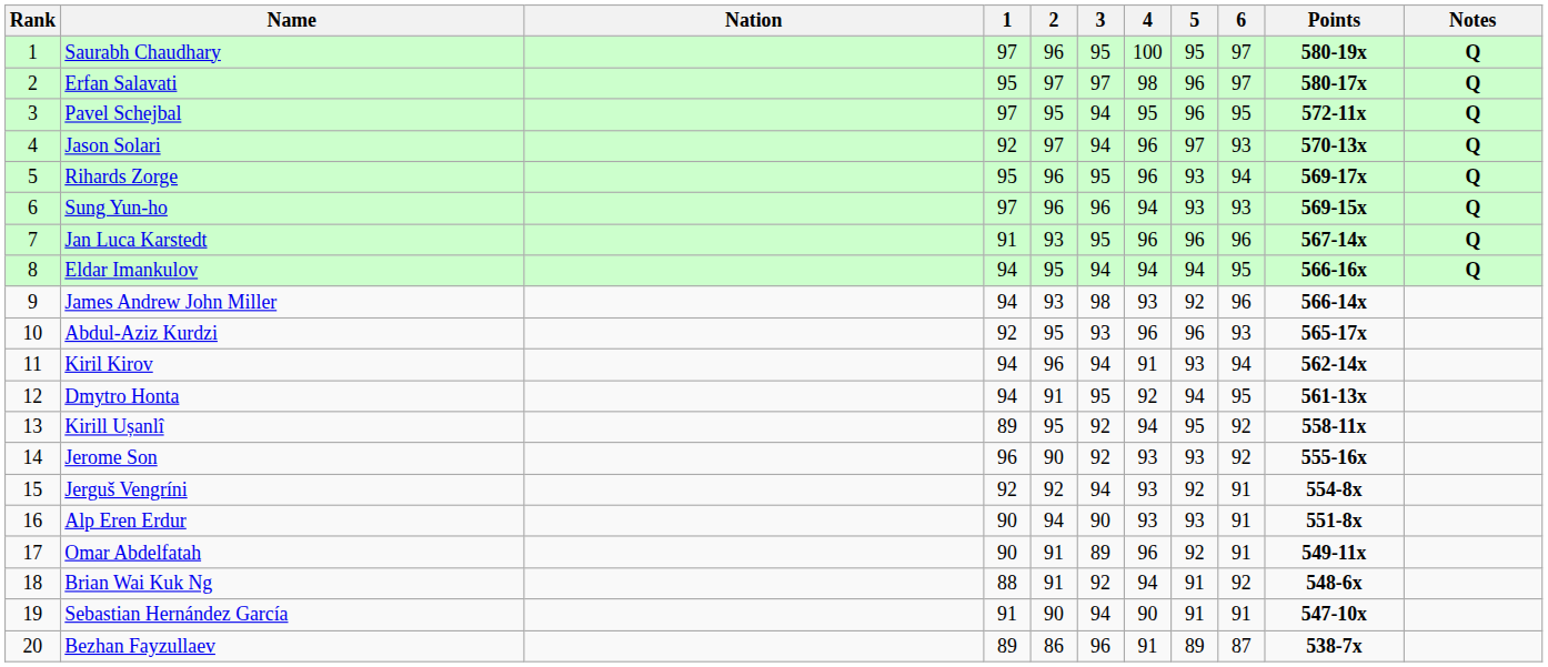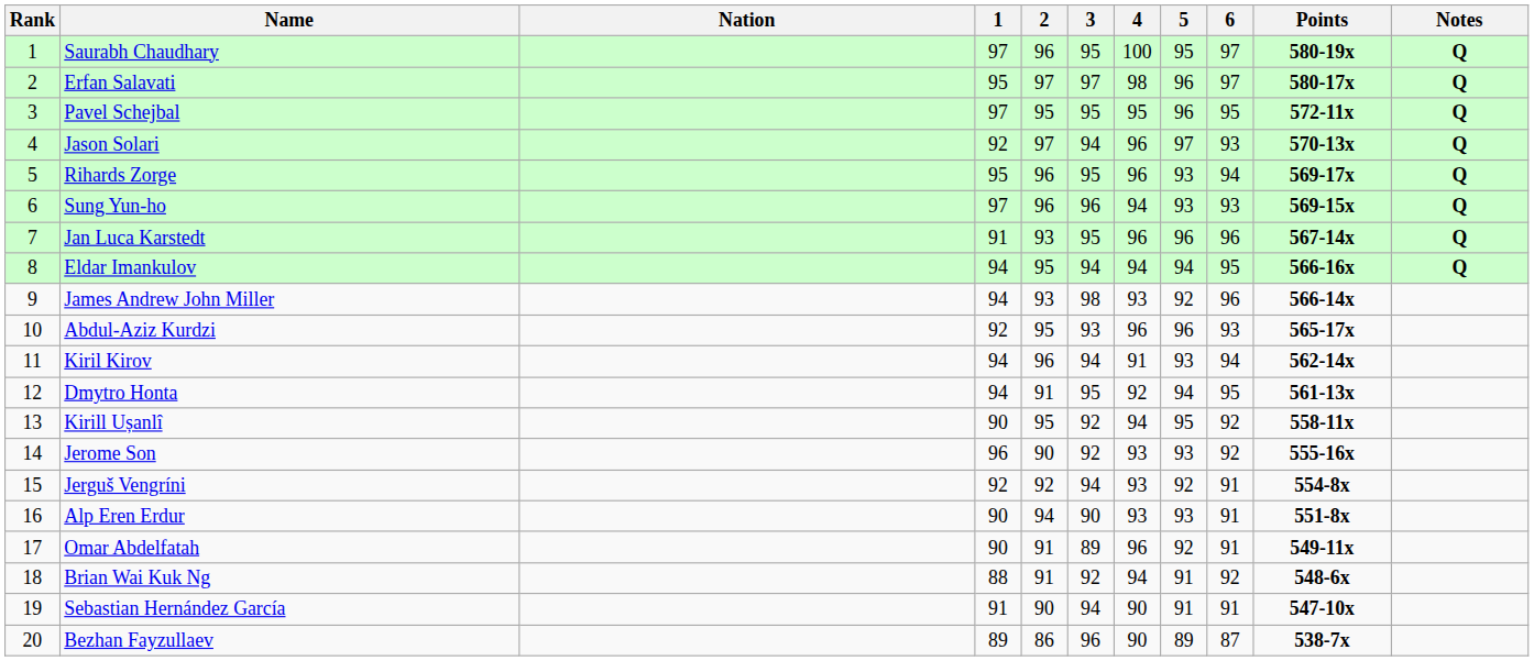Pavel Schejbal | 3: 94 -> 95
Kirill Ușanlî | 1: 89 -> 90
Bezhan Fayzullaev | 4: 91 -> 90
